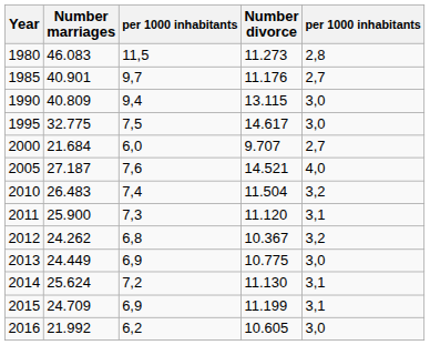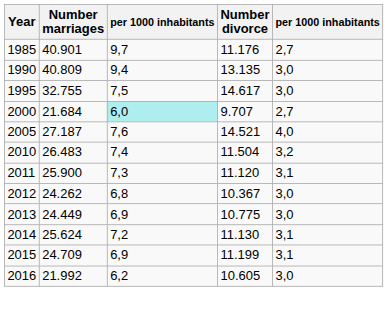- row: 1980 | 46.083 | 11,5 | 11.273 | 2,8
1990 | Number divorce: 13.115 -> 13.135
1995 | Number marriages: 32.775 -> 32.755
2000 | column 3: no background -> paleturquoise background
2012 | column 5: 3,2 -> 3,0
